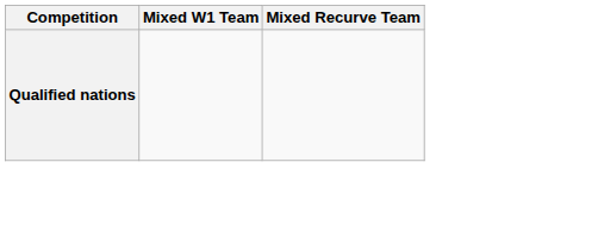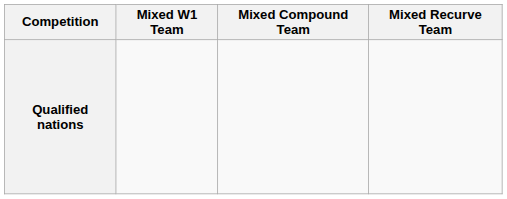+ column: Mixed Compound Team
